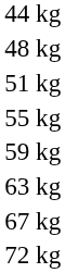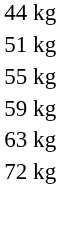- row: 48 kg
- row: 67 kg
